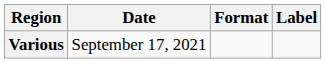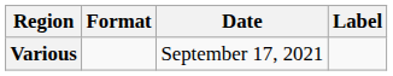columns swapped: Date <-> Format
